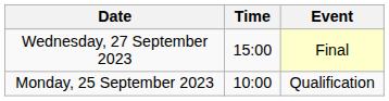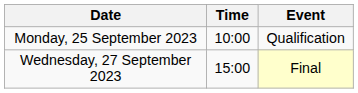rows swapped: Monday, 25 September 2023 <-> Wednesday, 27 September 2023
